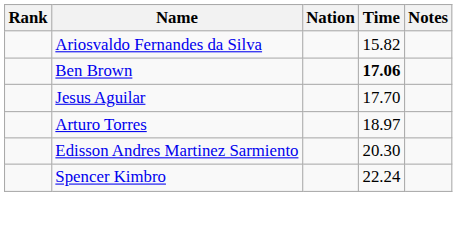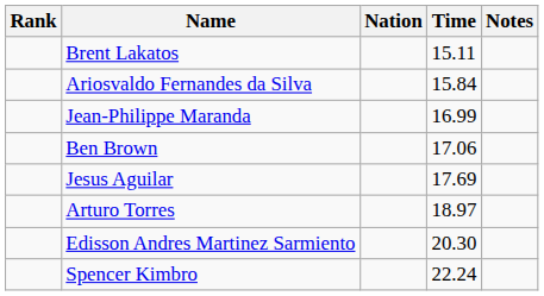+ row: Brent Lakatos | 15.11
Ariosvaldo Fernandes da Silva | Time: 15.82 -> 15.84
+ row: Jean-Philippe Maranda | 16.99
Ben Brown | Time: bold -> normal
Jesus Aguilar | Time: 17.70 -> 17.69
